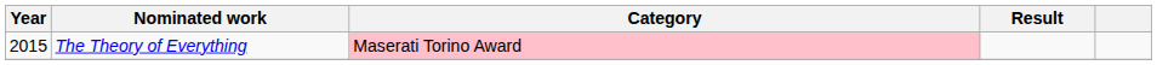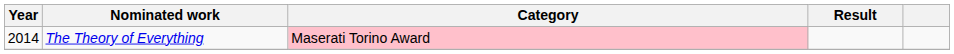The Theory of Everything | Year: 2015 -> 2014
